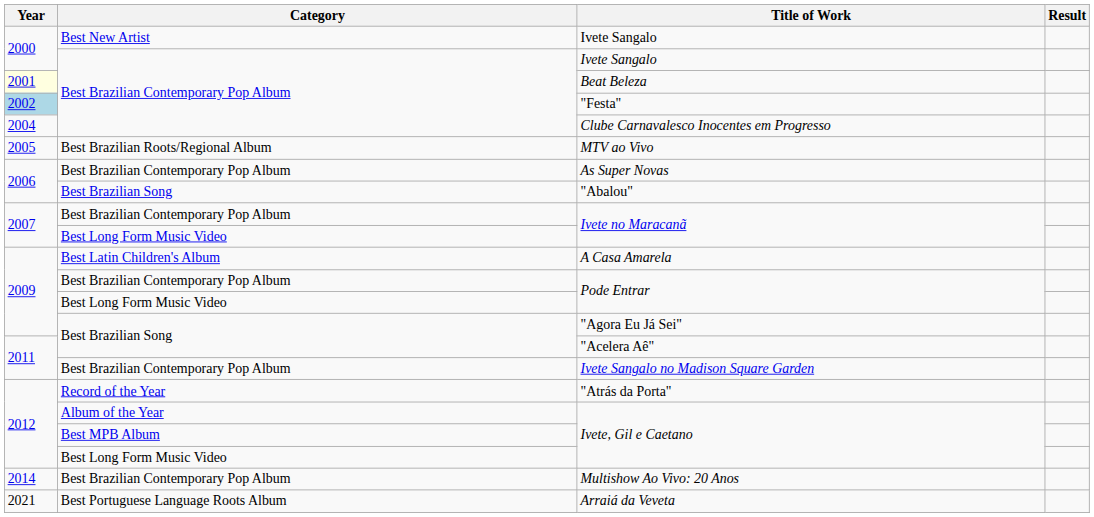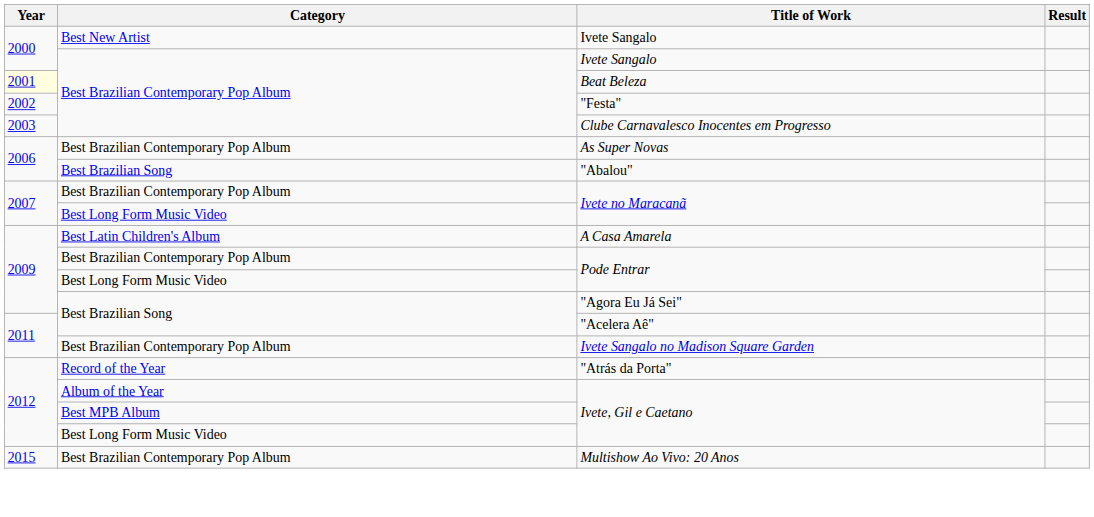"Festa" | Year: lightblue background -> no background
Clube Carnavalesco Inocentes em Progresso | Year: 2004 -> 2003
- row: 2005 | Best Brazilian Roots/Regional Album | MTV ao Vivo
Multishow Ao Vivo: 20 Anos | Year: 2014 -> 2015
- row: 2021 | Best Portuguese Language Roots Album | Arraiá da Veveta
